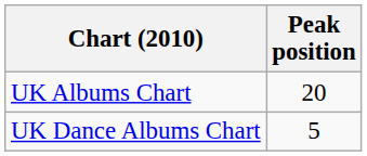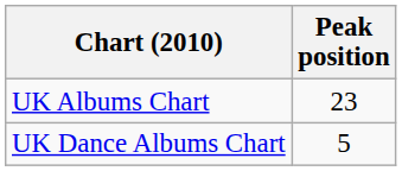UK Albums Chart | Peak position: 20 -> 23
